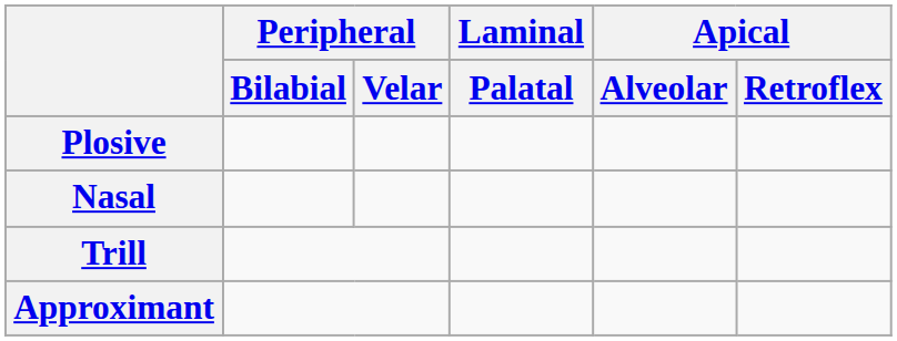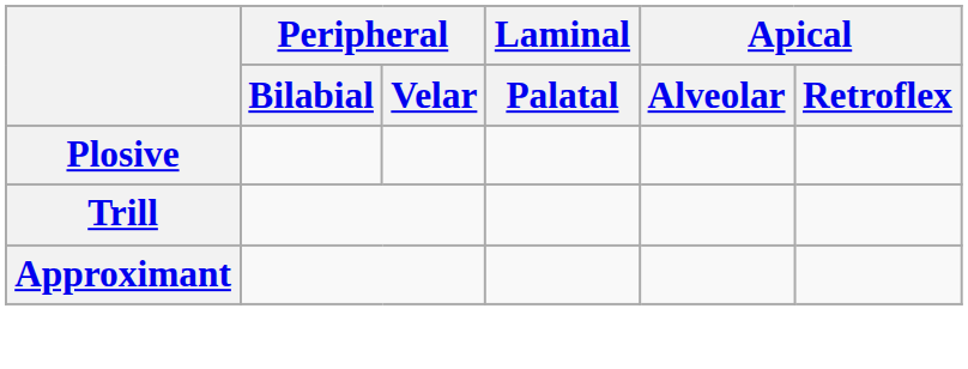- row: Nasal
